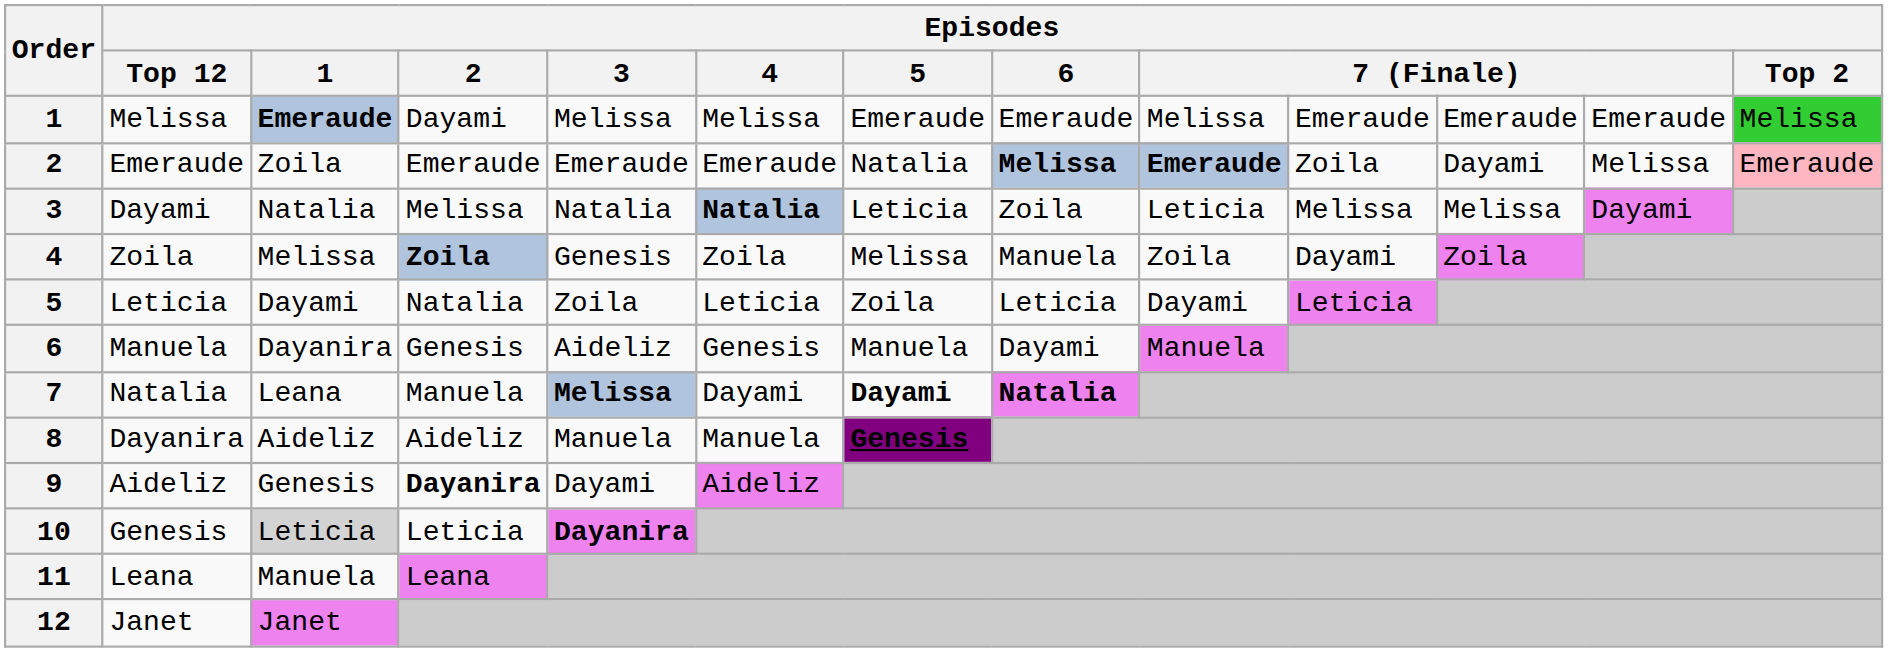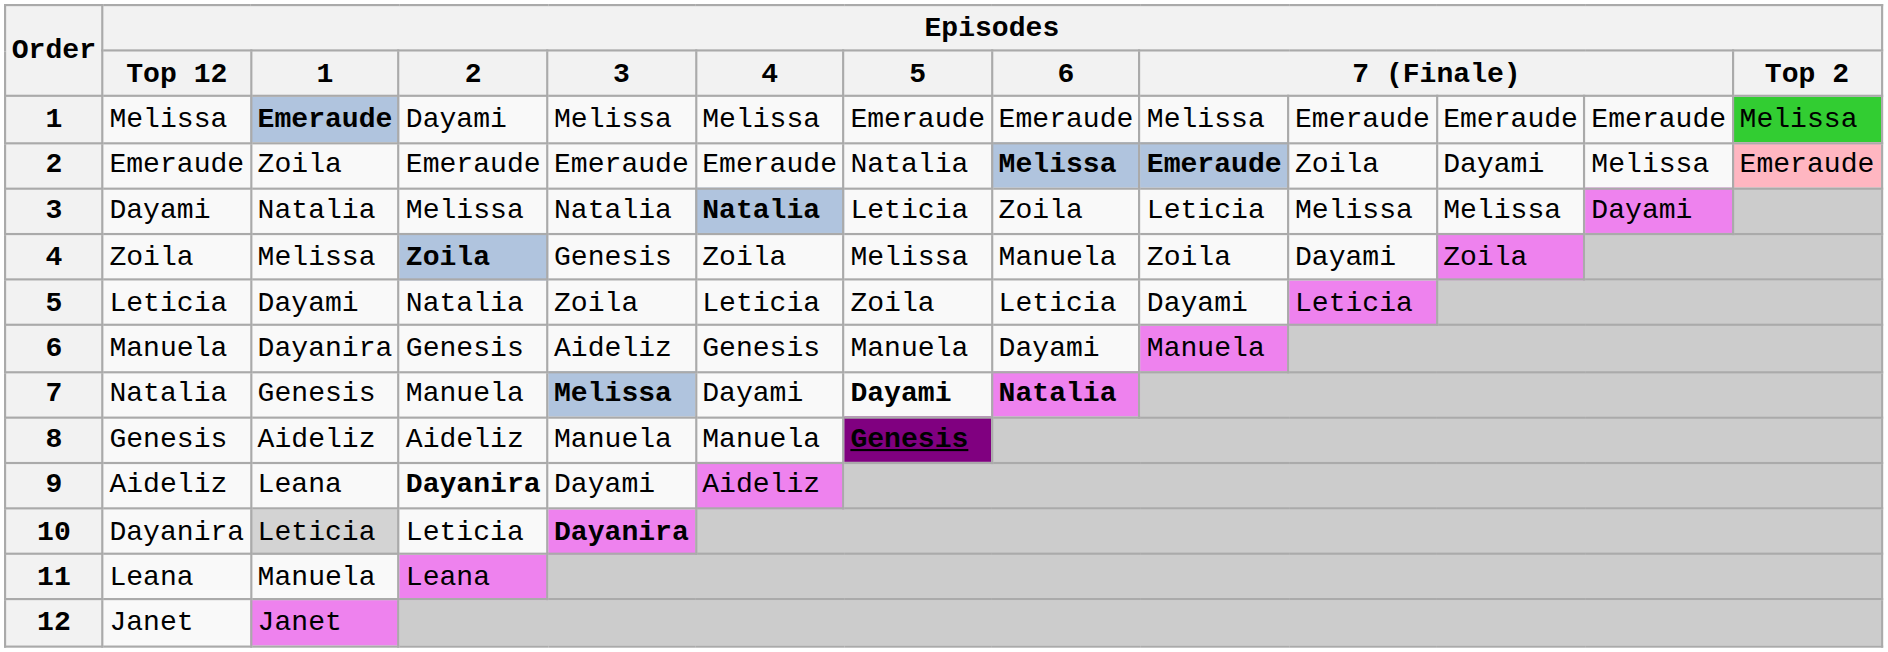7 | Episodes / 1: Leana -> Genesis
8 | Episodes / Top 12: Dayanira -> Genesis
9 | Episodes / 1: Genesis -> Leana
10 | Episodes / Top 12: Genesis -> Dayanira
